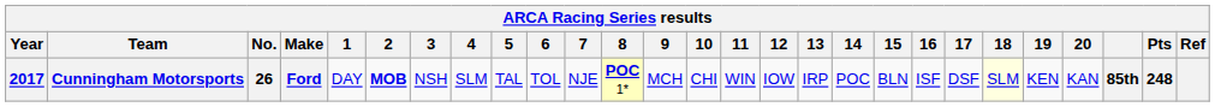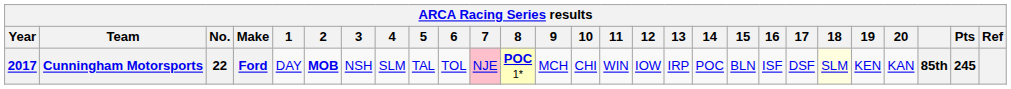Cunningham Motorsports | No.: 26 -> 22
Cunningham Motorsports | 7: no background -> pink background
Cunningham Motorsports | Pts: 248 -> 245
